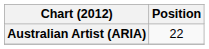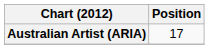Australian Artist (ARIA) | Position: 22 -> 17
